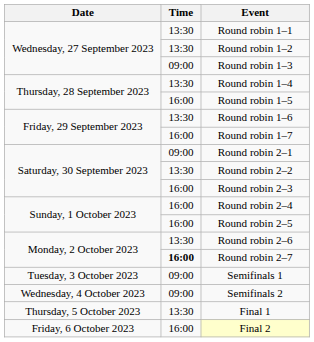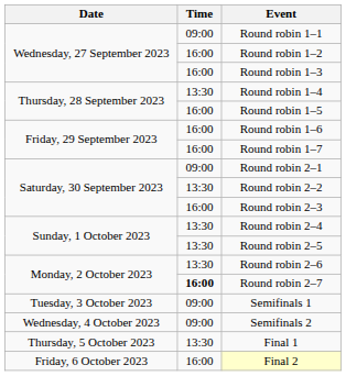Round robin 1–1 | Time: 13:30 -> 09:00
Round robin 1–2 | Time: 13:30 -> 16:00
Round robin 1–3 | Time: 09:00 -> 16:00
Round robin 1–6 | Time: 13:30 -> 16:00
Round robin 2–4 | Time: 16:00 -> 13:30
Round robin 2–5 | Time: 16:00 -> 13:30
